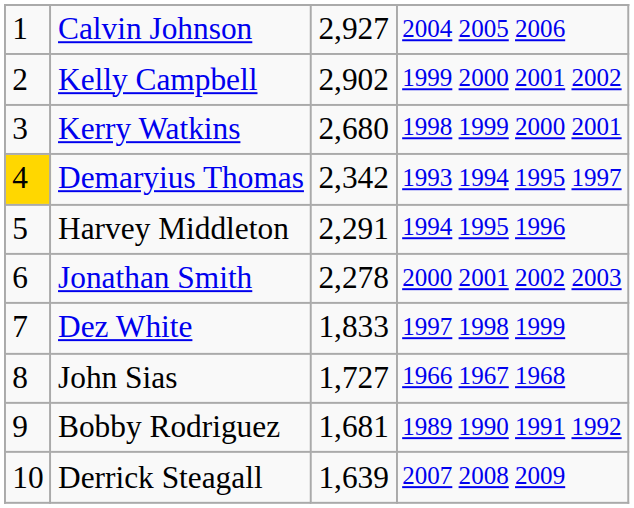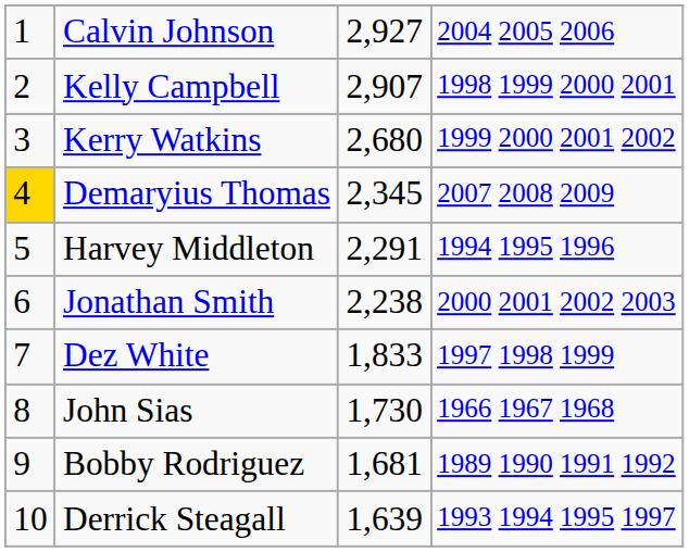Kelly Campbell | column 3: 2,902 -> 2,907
Kelly Campbell | column 4: 1999 2000 2001 2002 -> 1998 1999 2000 2001
Kerry Watkins | column 4: 1998 1999 2000 2001 -> 1999 2000 2001 2002
Demaryius Thomas | column 3: 2,342 -> 2,345
Demaryius Thomas | column 4: 1993 1994 1995 1997 -> 2007 2008 2009
Jonathan Smith | column 3: 2,278 -> 2,238
John Sias | column 3: 1,727 -> 1,730
Derrick Steagall | column 4: 2007 2008 2009 -> 1993 1994 1995 1997
